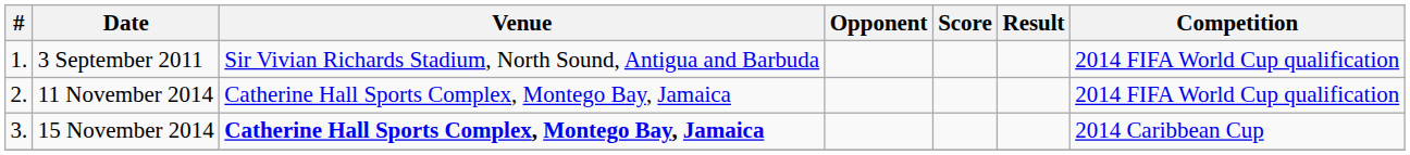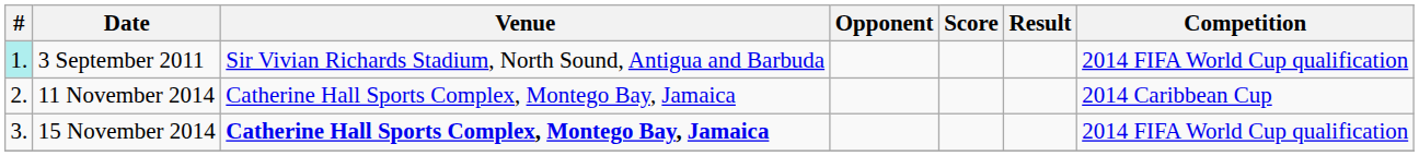3 September 2011 | #: no background -> paleturquoise background
11 November 2014 | Competition: 2014 FIFA World Cup qualification -> 2014 Caribbean Cup
15 November 2014 | Competition: 2014 Caribbean Cup -> 2014 FIFA World Cup qualification
